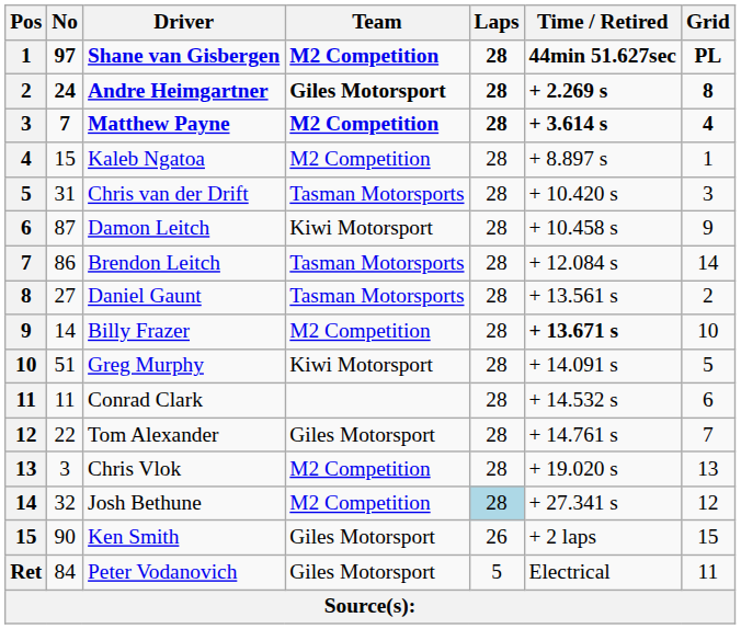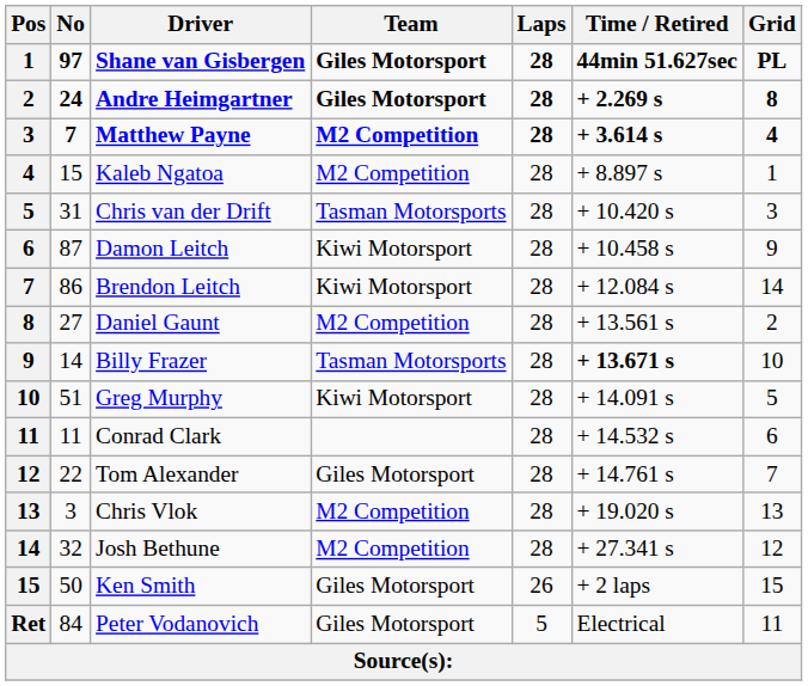Shane van Gisbergen | Team: M2 Competition -> Giles Motorsport
Brendon Leitch | Team: Tasman Motorsports -> Kiwi Motorsport
Daniel Gaunt | Team: Tasman Motorsports -> M2 Competition
Billy Frazer | Team: M2 Competition -> Tasman Motorsports
Josh Bethune | Laps: lightblue background -> no background
Ken Smith | No: 90 -> 50
